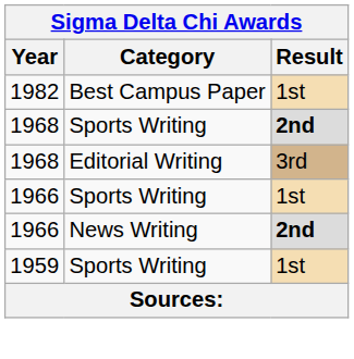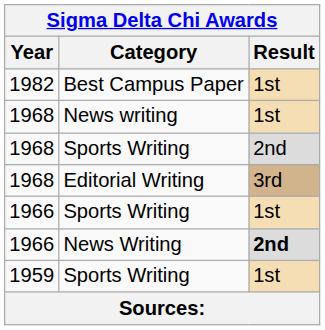+ row: 1968 | News writing | 1st
1968 / Sports Writing | Result: bold -> normal
